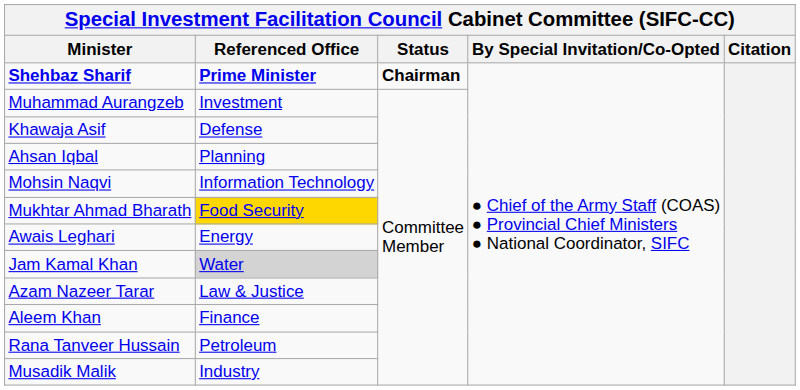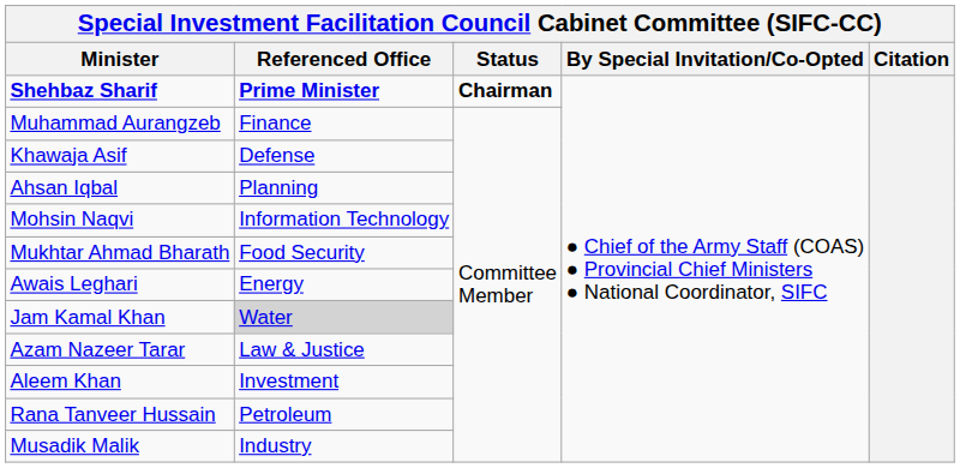Muhammad Aurangzeb | Referenced Office: Investment -> Finance
Mukhtar Ahmad Bharath | Referenced Office: gold background -> no background
Aleem Khan | Referenced Office: Finance -> Investment
